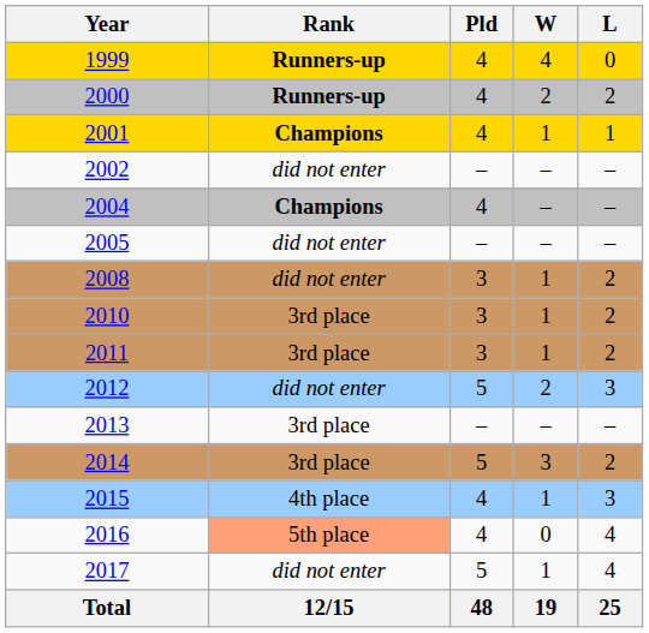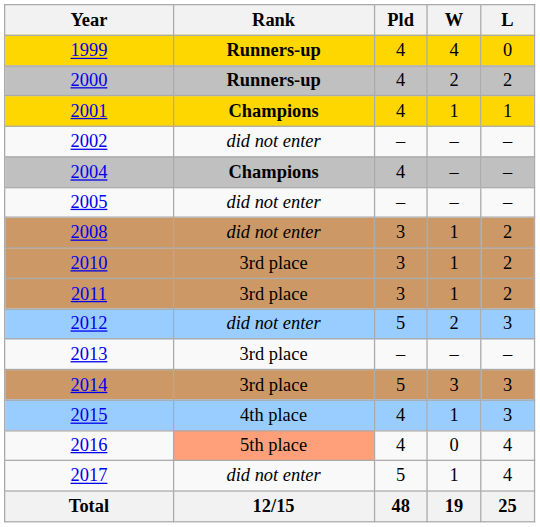2014 | L: 2 -> 3
